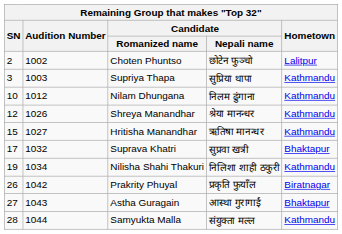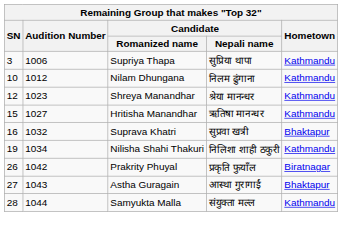- row: 2 | 1002 | Choten Phuntso | छोटेन फुञ्चो | Lalitpur
Supriya Thapa | Audition Number: 1003 -> 1006
Shreya Manandhar | Audition Number: 1026 -> 1023
Suprava Khatri | SN: 17 -> 16
